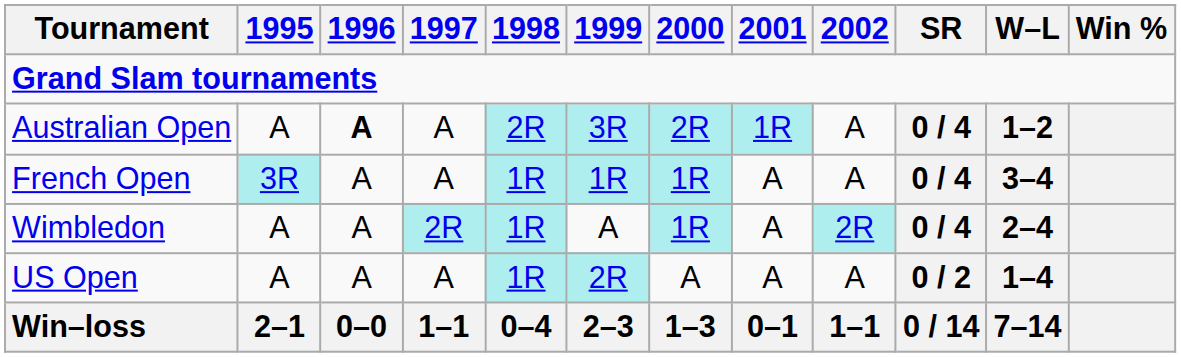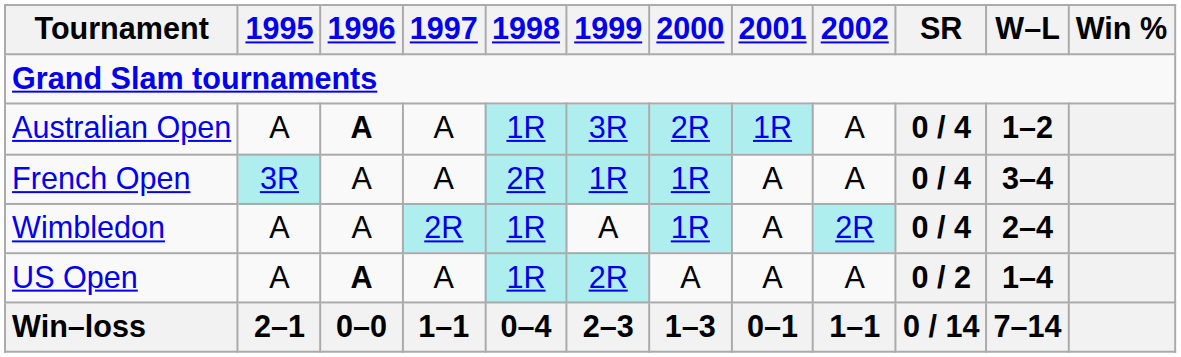Australian Open | 1998: 2R -> 1R
French Open | 1998: 1R -> 2R
US Open | 1996: normal -> bold
